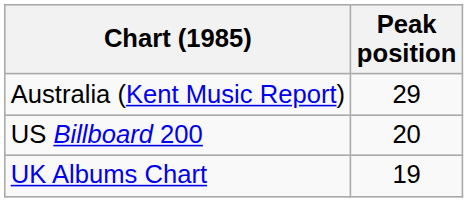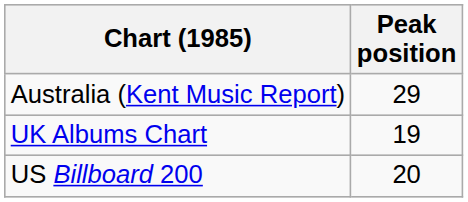rows swapped: UK Albums Chart <-> US Billboard 200
